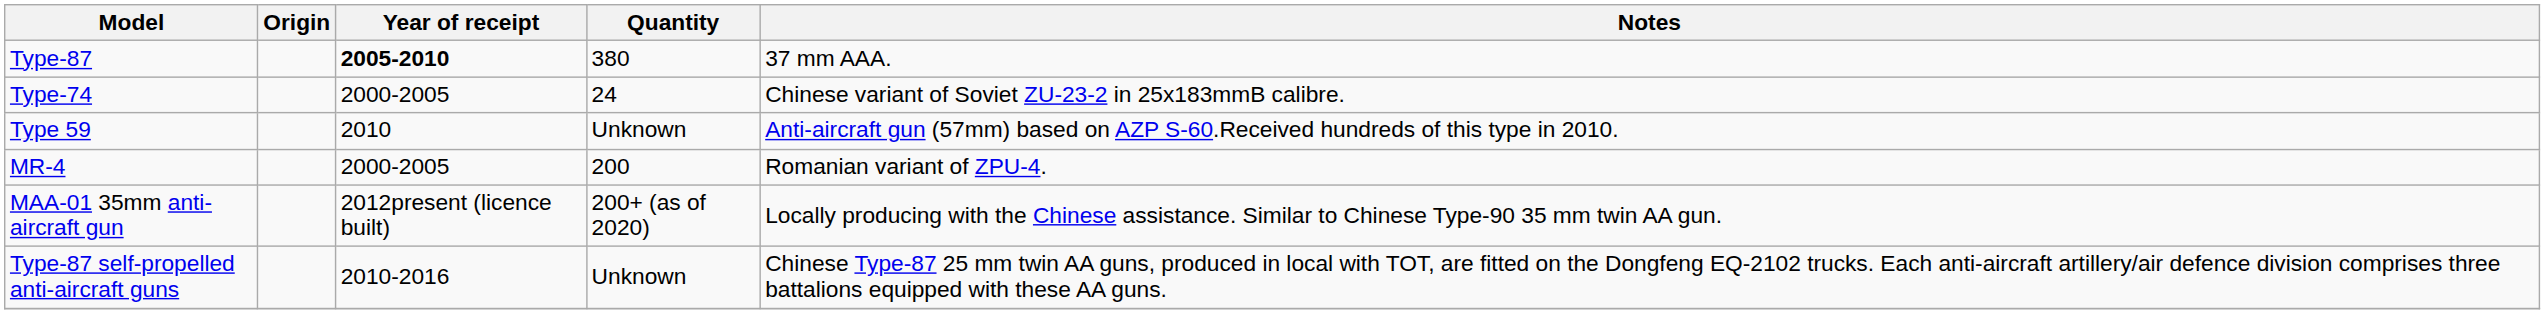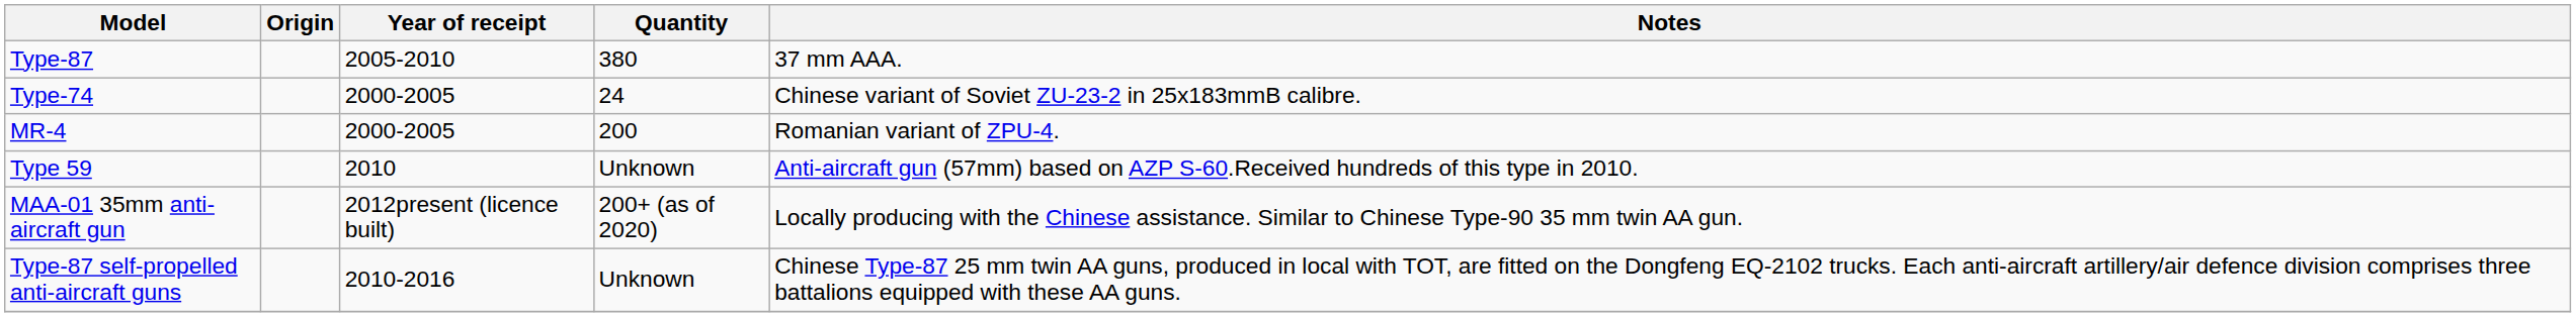Type-87 | Year of receipt: bold -> normal
rows swapped: Type 59 <-> MR-4
